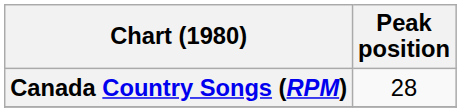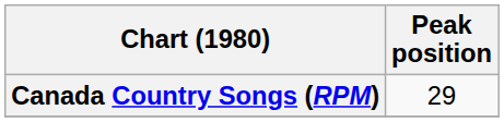Canada Country Songs (RPM) | Peak position: 28 -> 29
